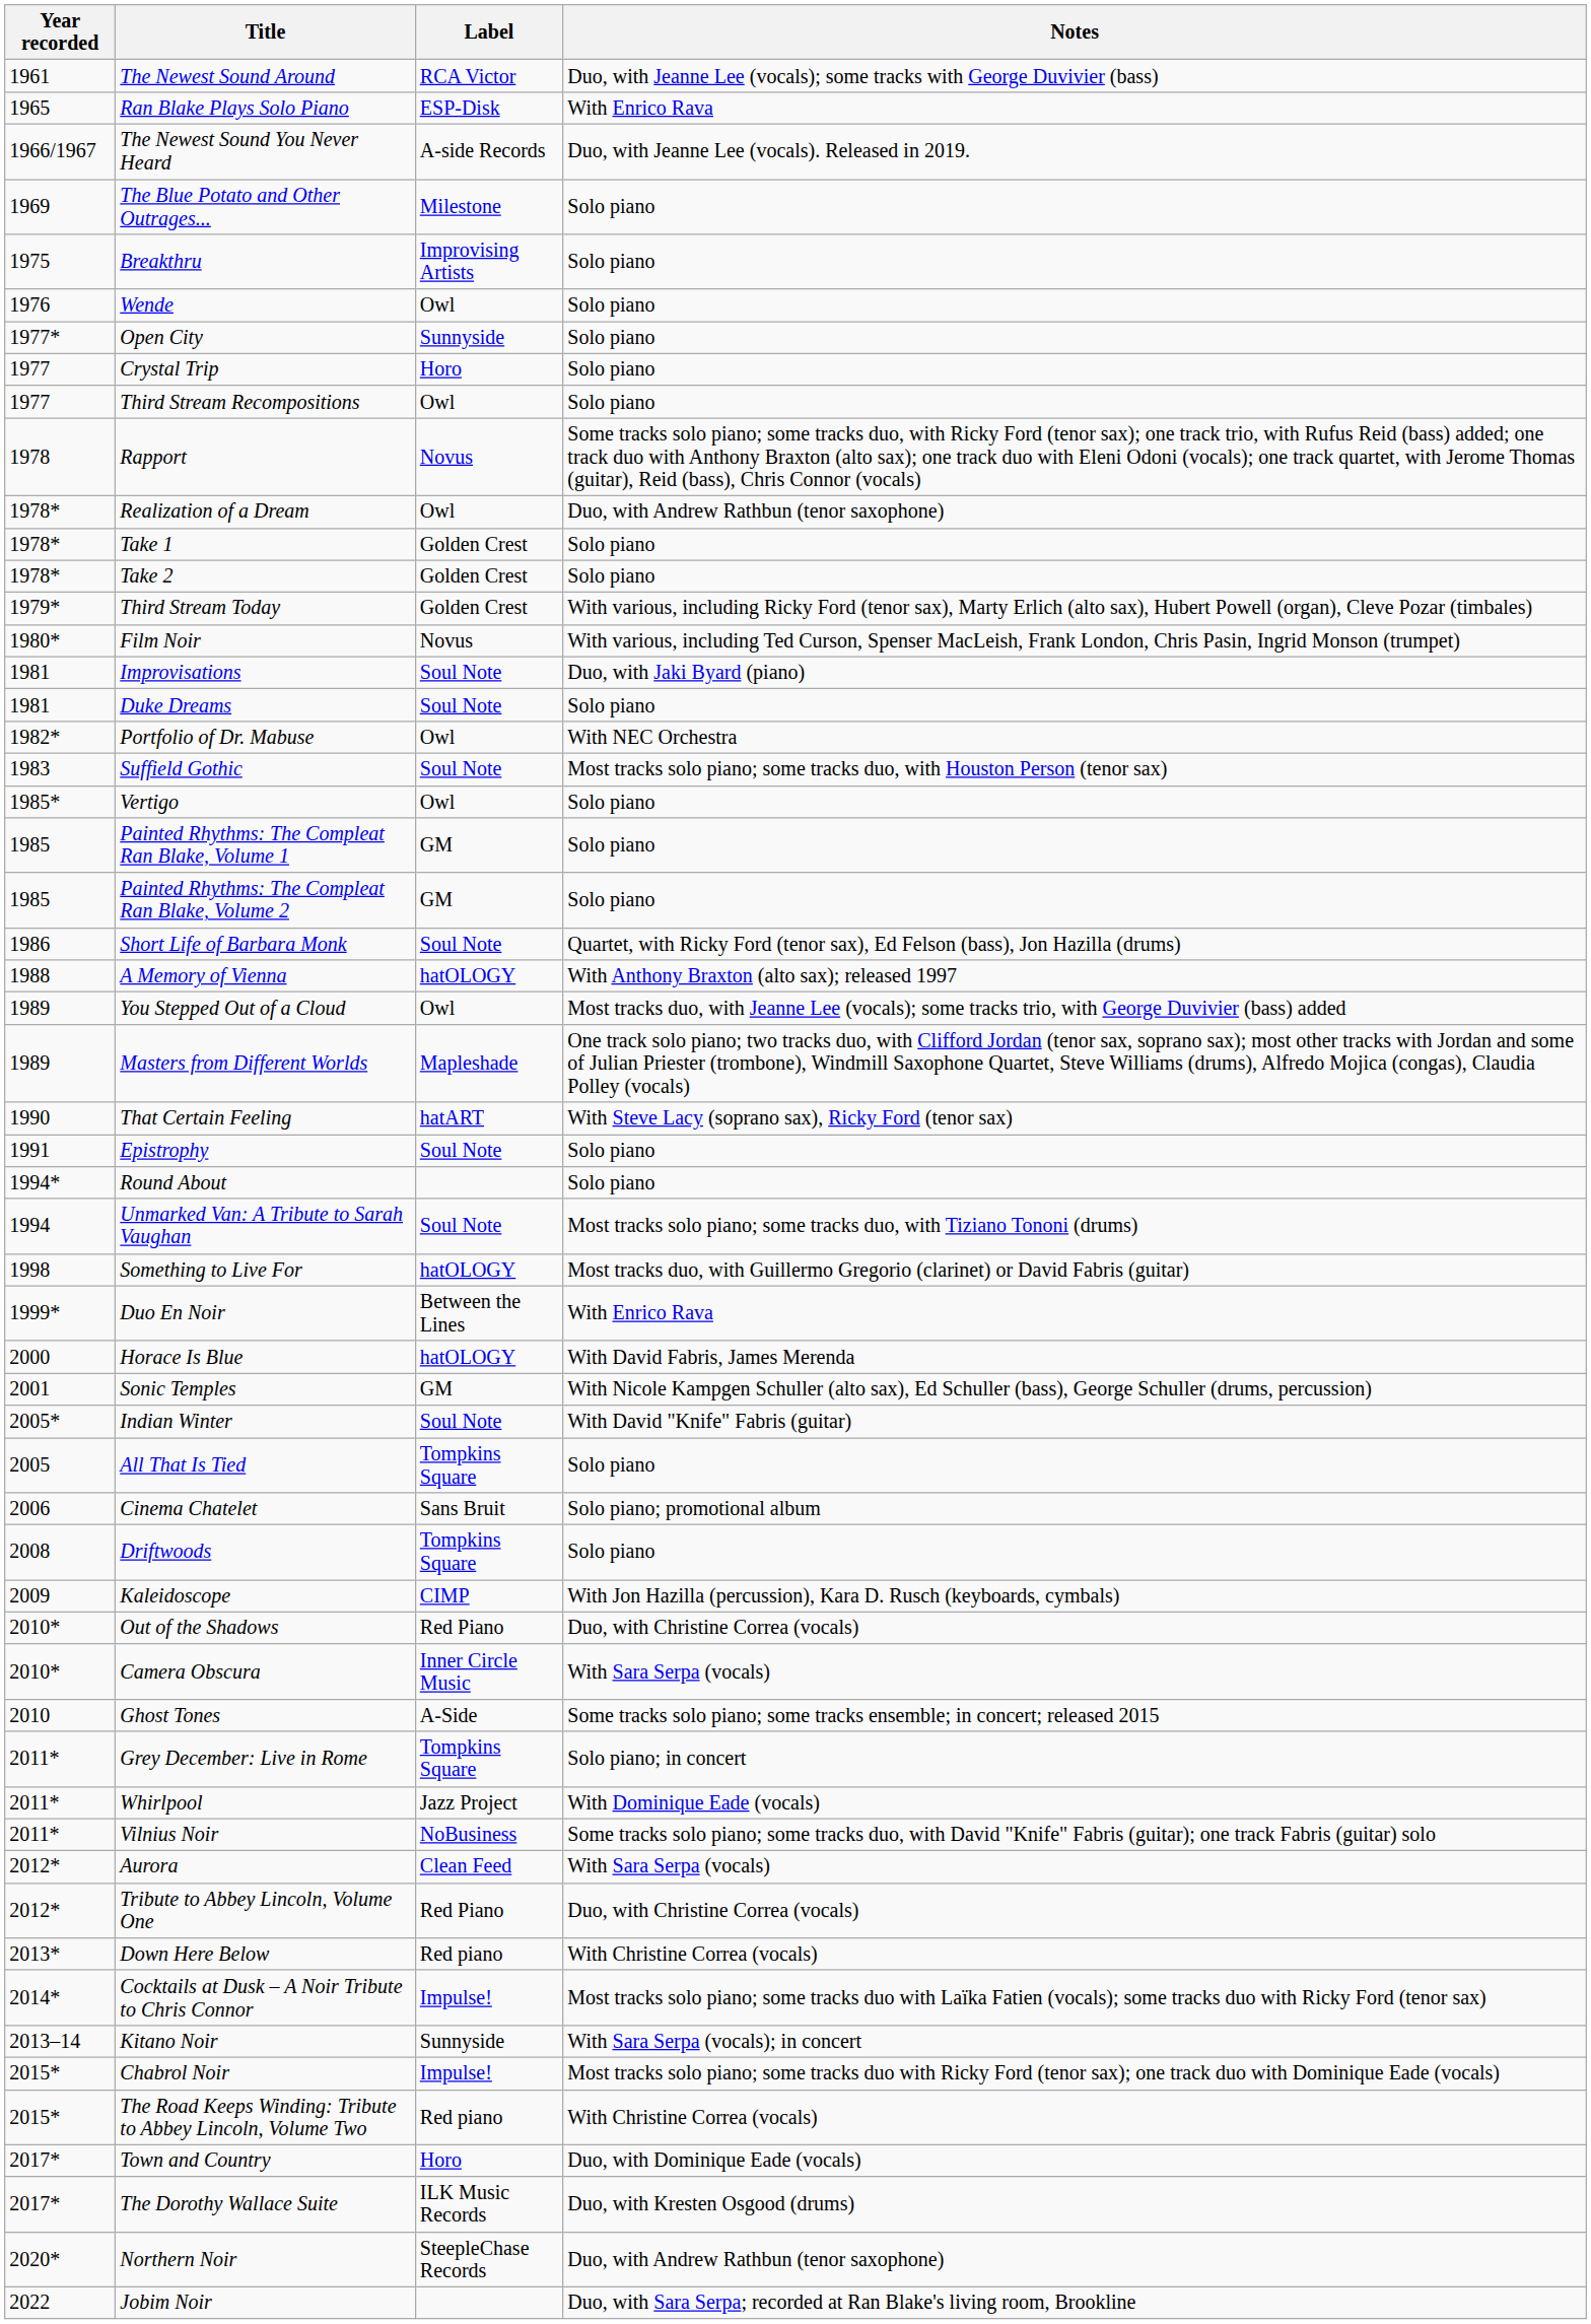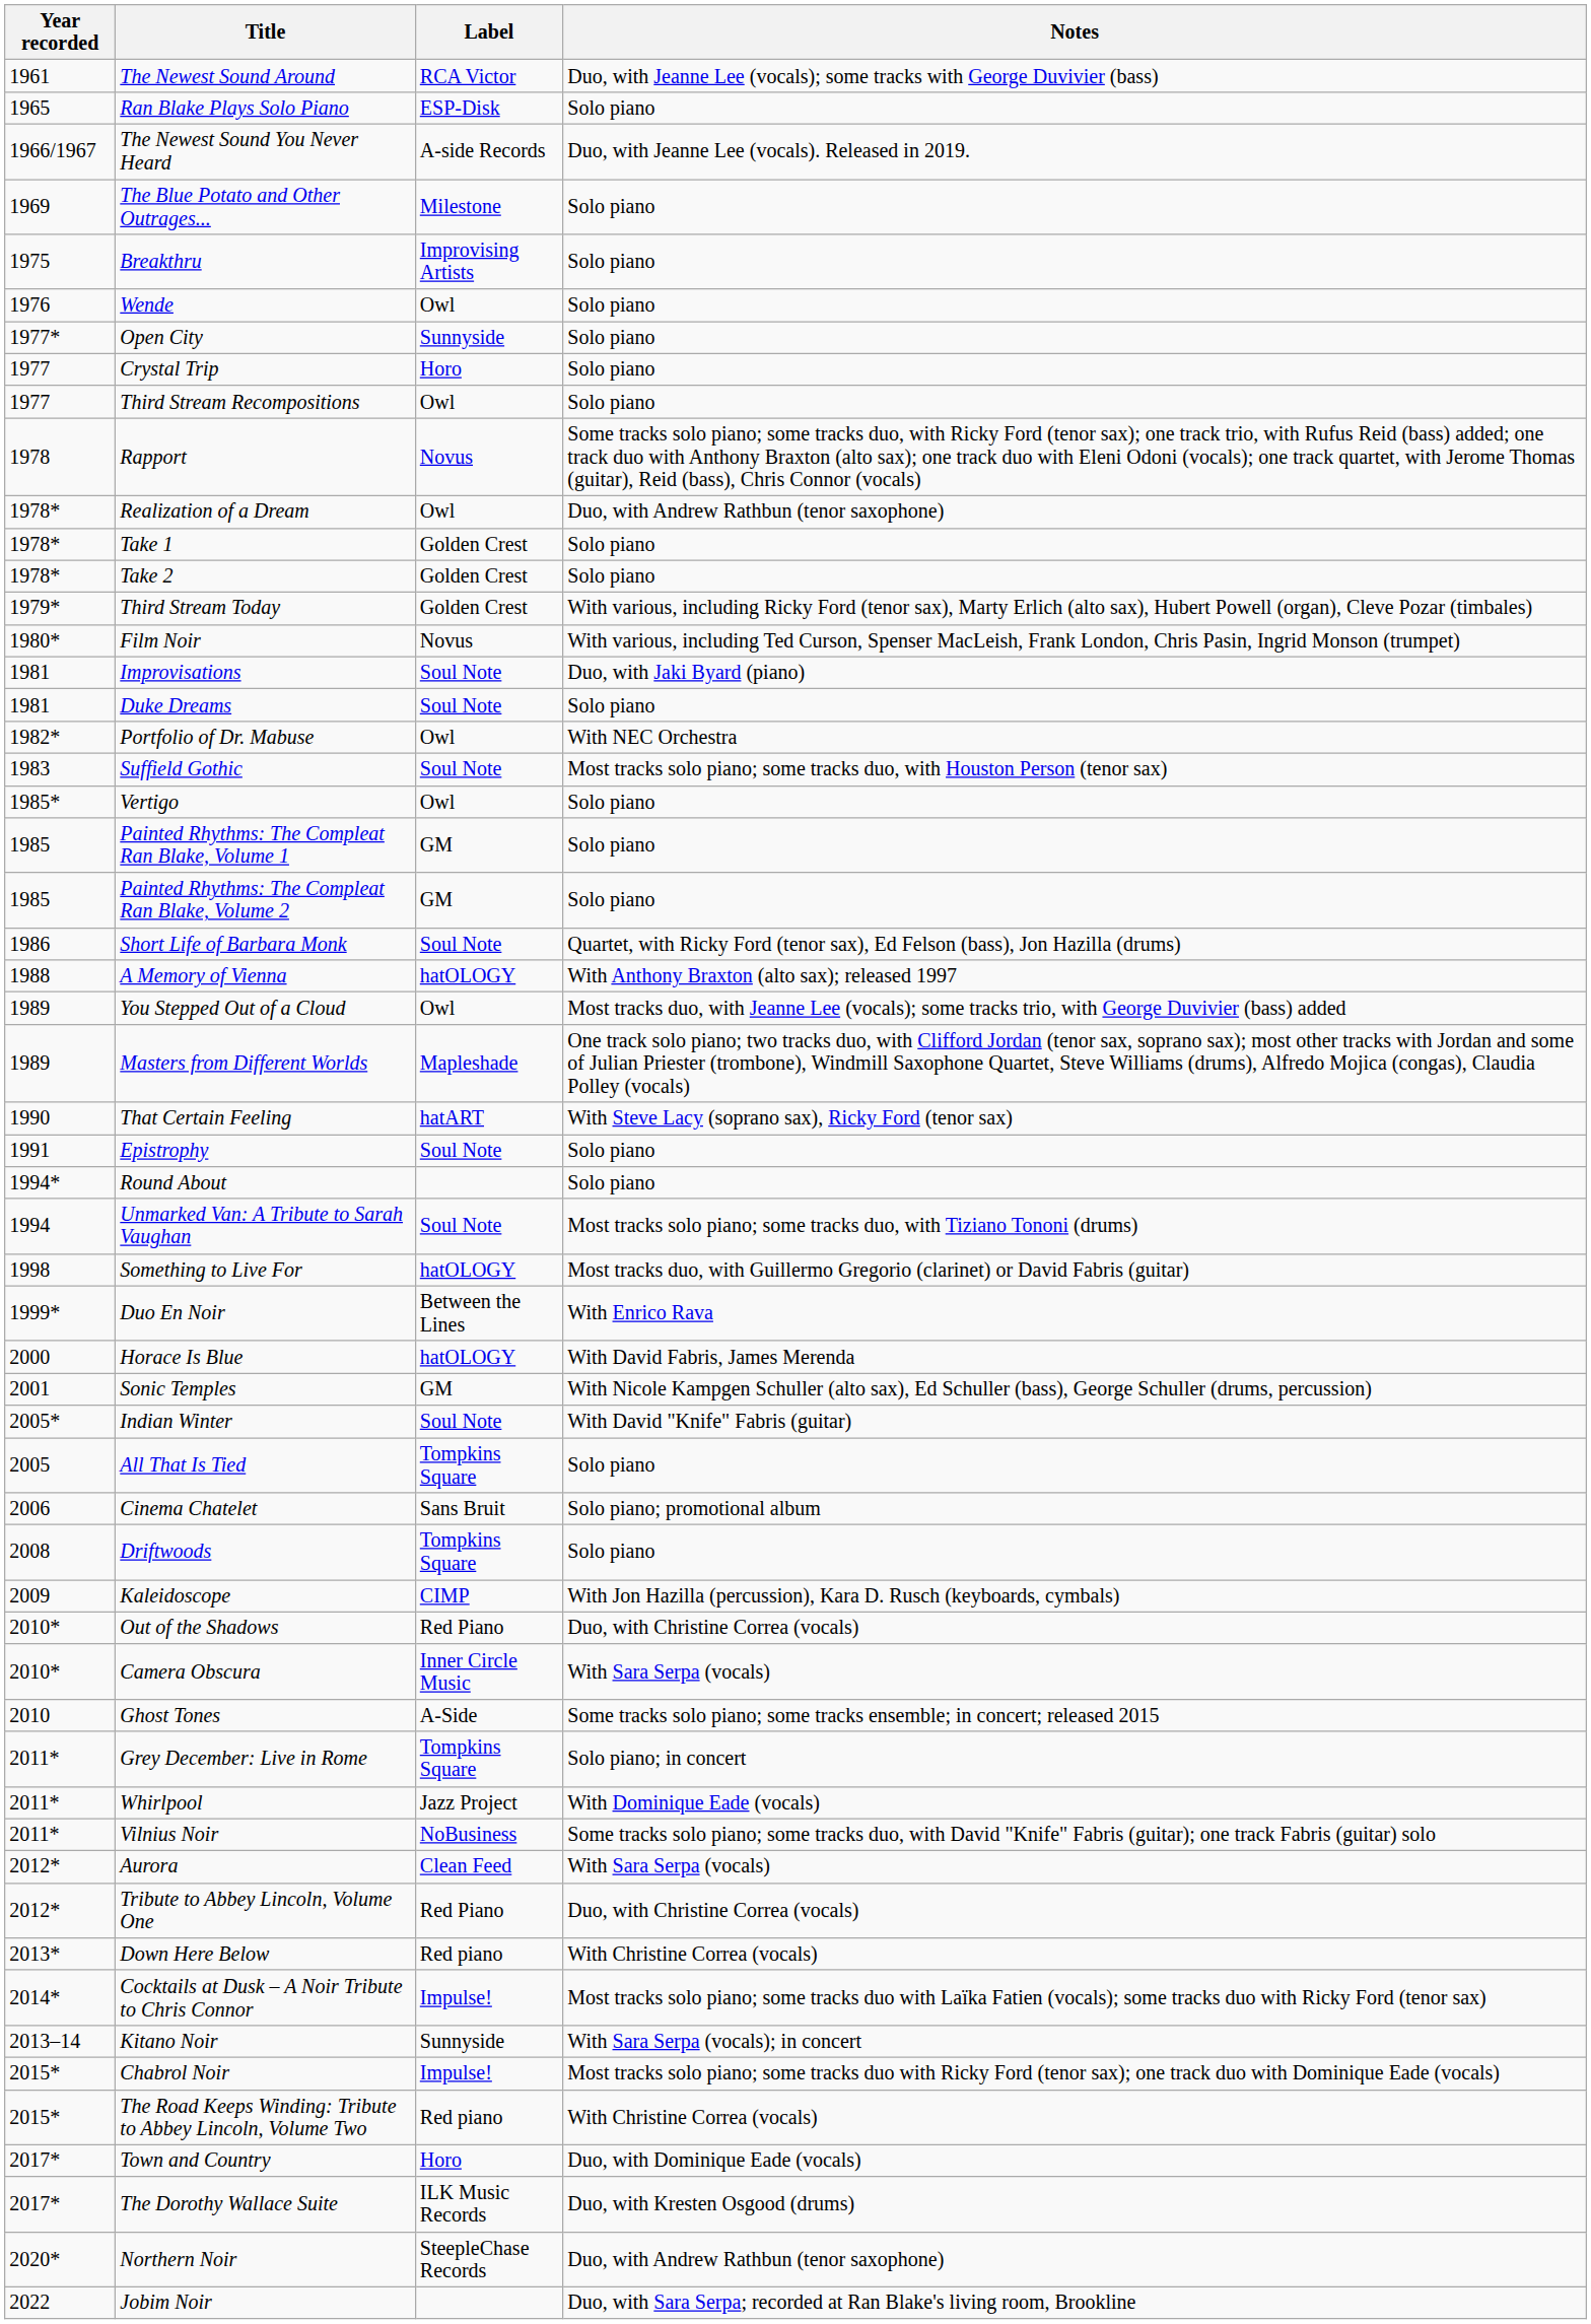Ran Blake Plays Solo Piano | Notes: With Enrico Rava -> Solo piano
